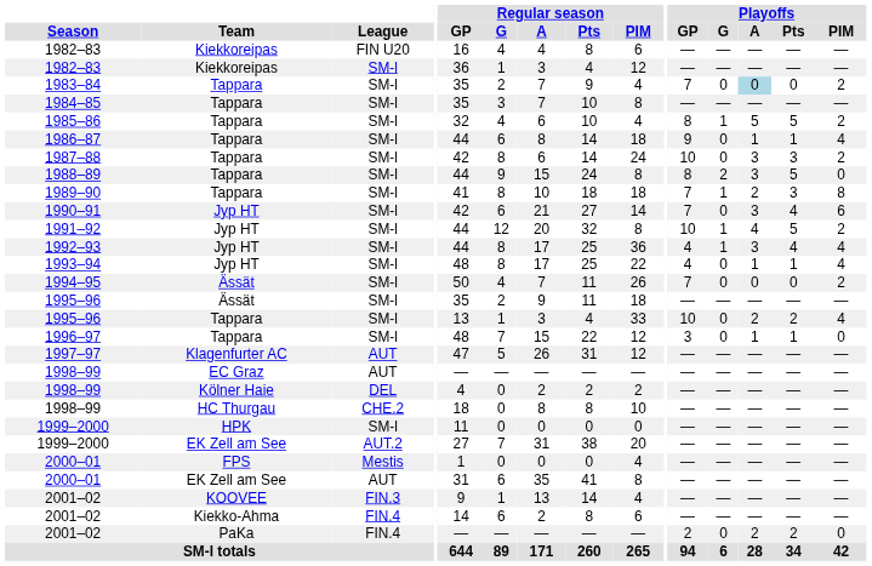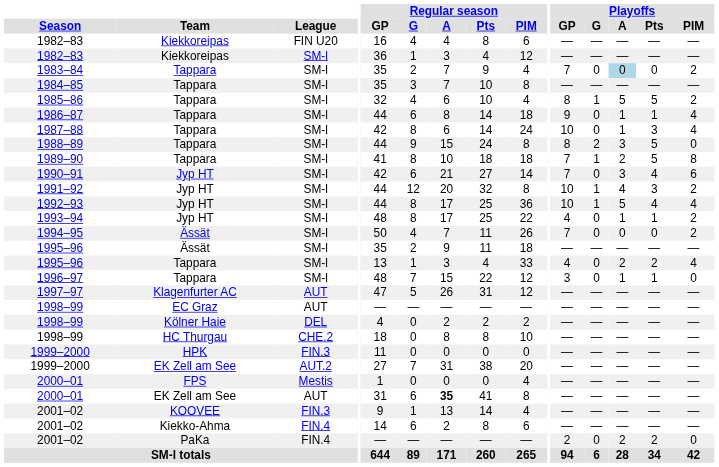1987–88 | Playoffs / A: 3 -> 1
1987–88 | Playoffs / PIM: 2 -> 4
1989–90 | Playoffs / Pts: 3 -> 5
1991–92 | Playoffs / Pts: 5 -> 3
1992–93 | Playoffs / GP: 4 -> 10
1992–93 | Playoffs / A: 3 -> 5
1993–94 | Playoffs / PIM: 4 -> 2
1995–96 / Tappara | Playoffs / GP: 10 -> 4
1999–2000 / HPK | League: SM-l -> FIN.3
2000–01 / EK Zell am See | Regular season / A: normal -> bold
